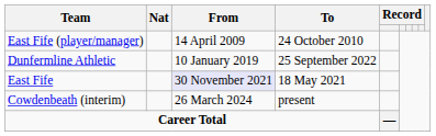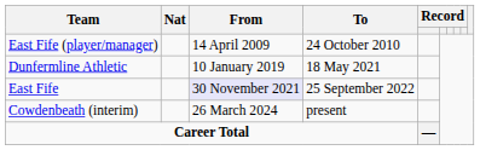Dunfermline Athletic | To: 25 September 2022 -> 18 May 2021
East Fife | To: 18 May 2021 -> 25 September 2022
